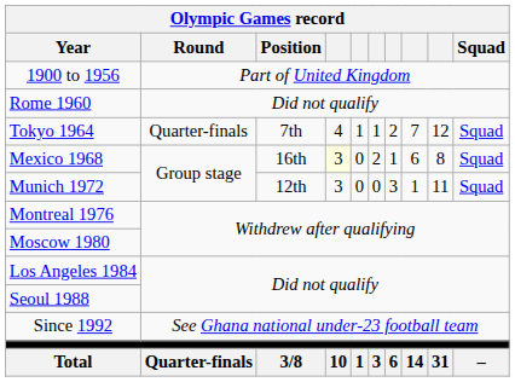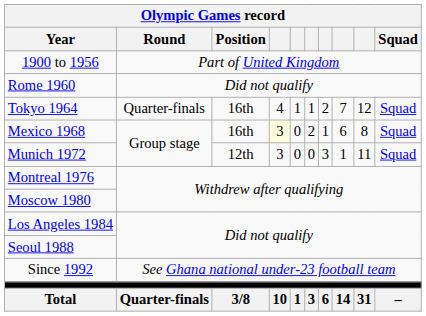Tokyo 1964 | Position: 7th -> 16th
